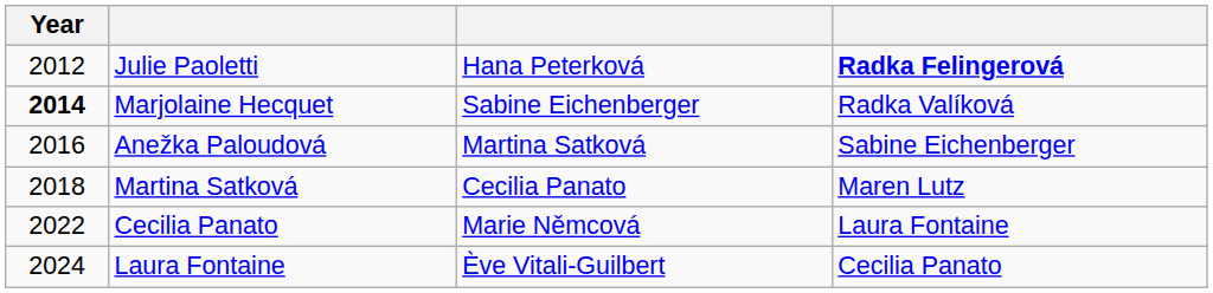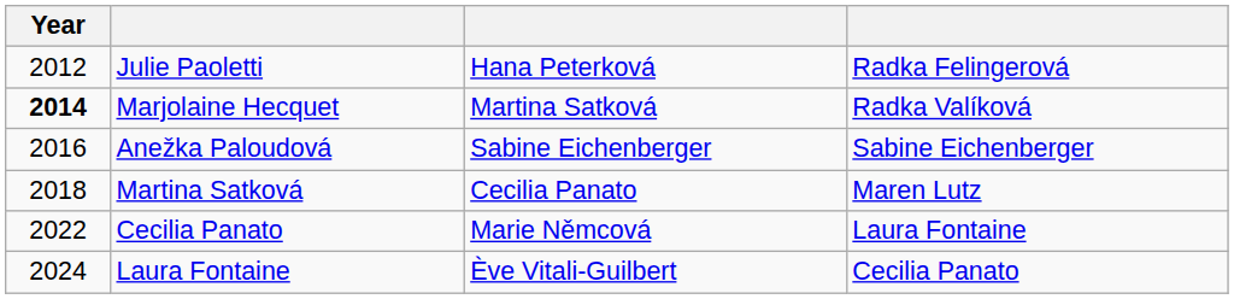Julie Paoletti | column 4: bold -> normal
Marjolaine Hecquet | column 3: Sabine Eichenberger -> Martina Satková
Anežka Paloudová | column 3: Martina Satková -> Sabine Eichenberger
